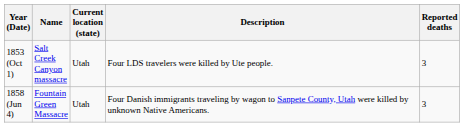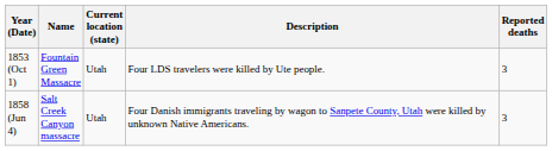1853 (Oct 1) | Name: Salt Creek Canyon massacre -> Fountain Green Massacre
1858 (Jun 4) | Name: Fountain Green Massacre -> Salt Creek Canyon massacre
